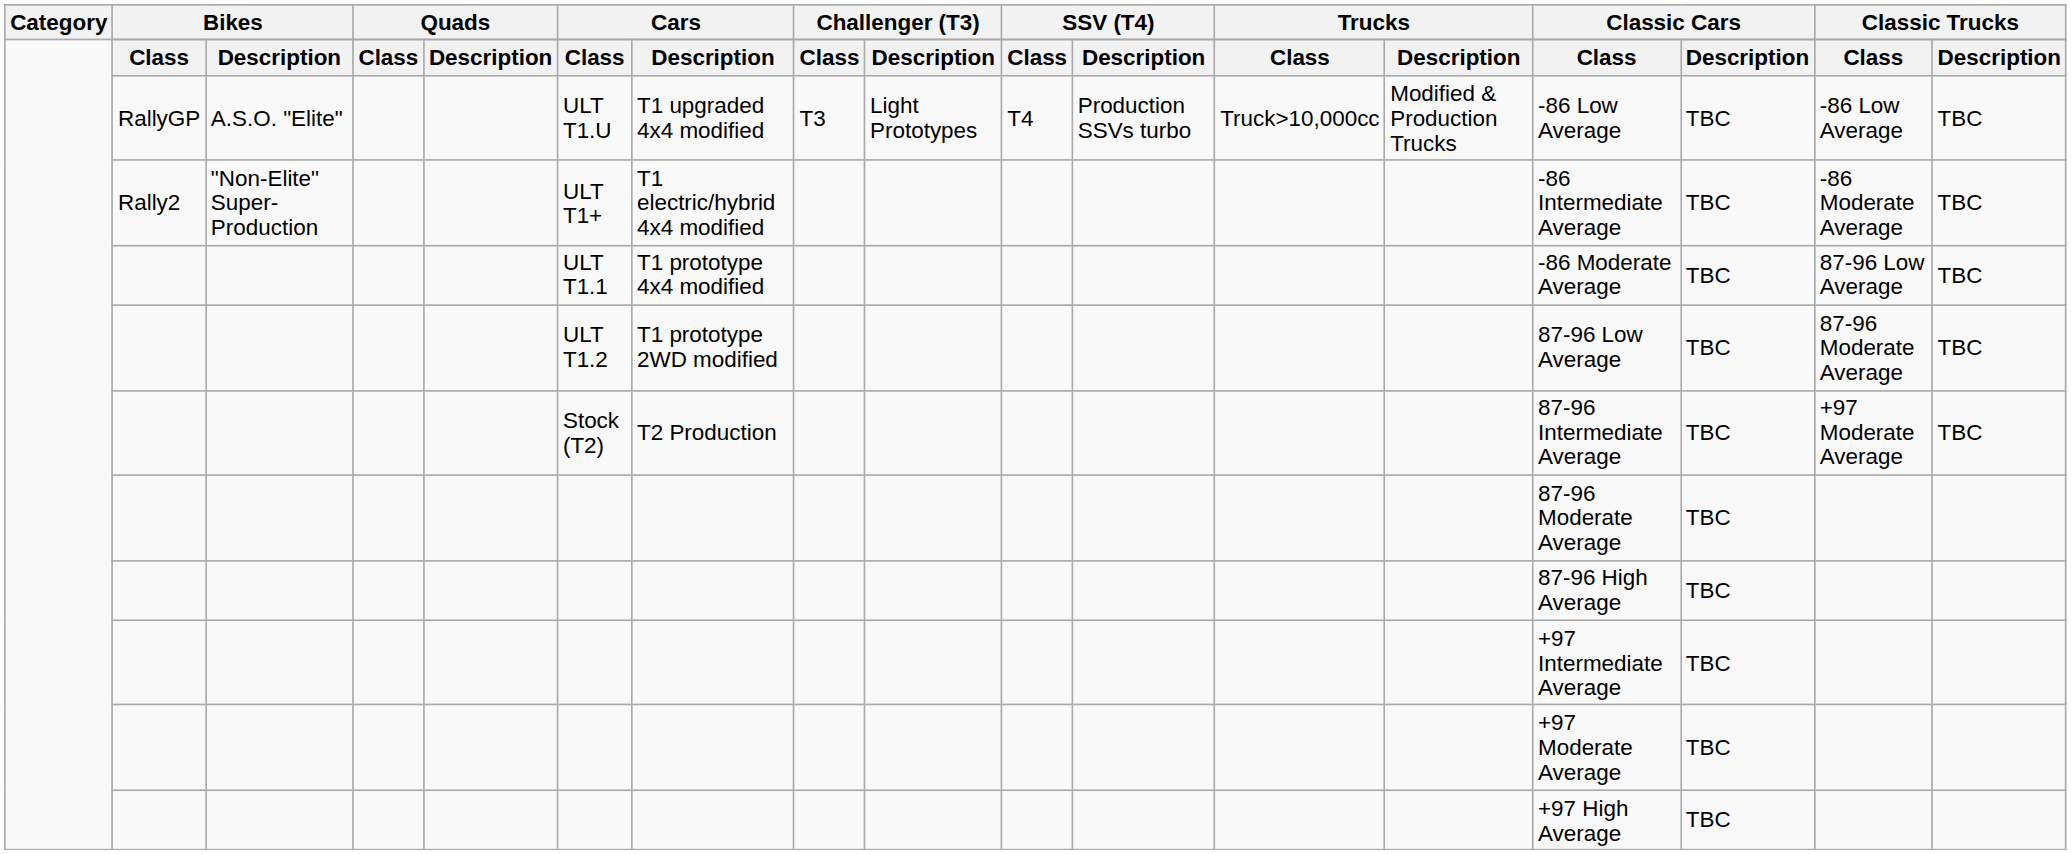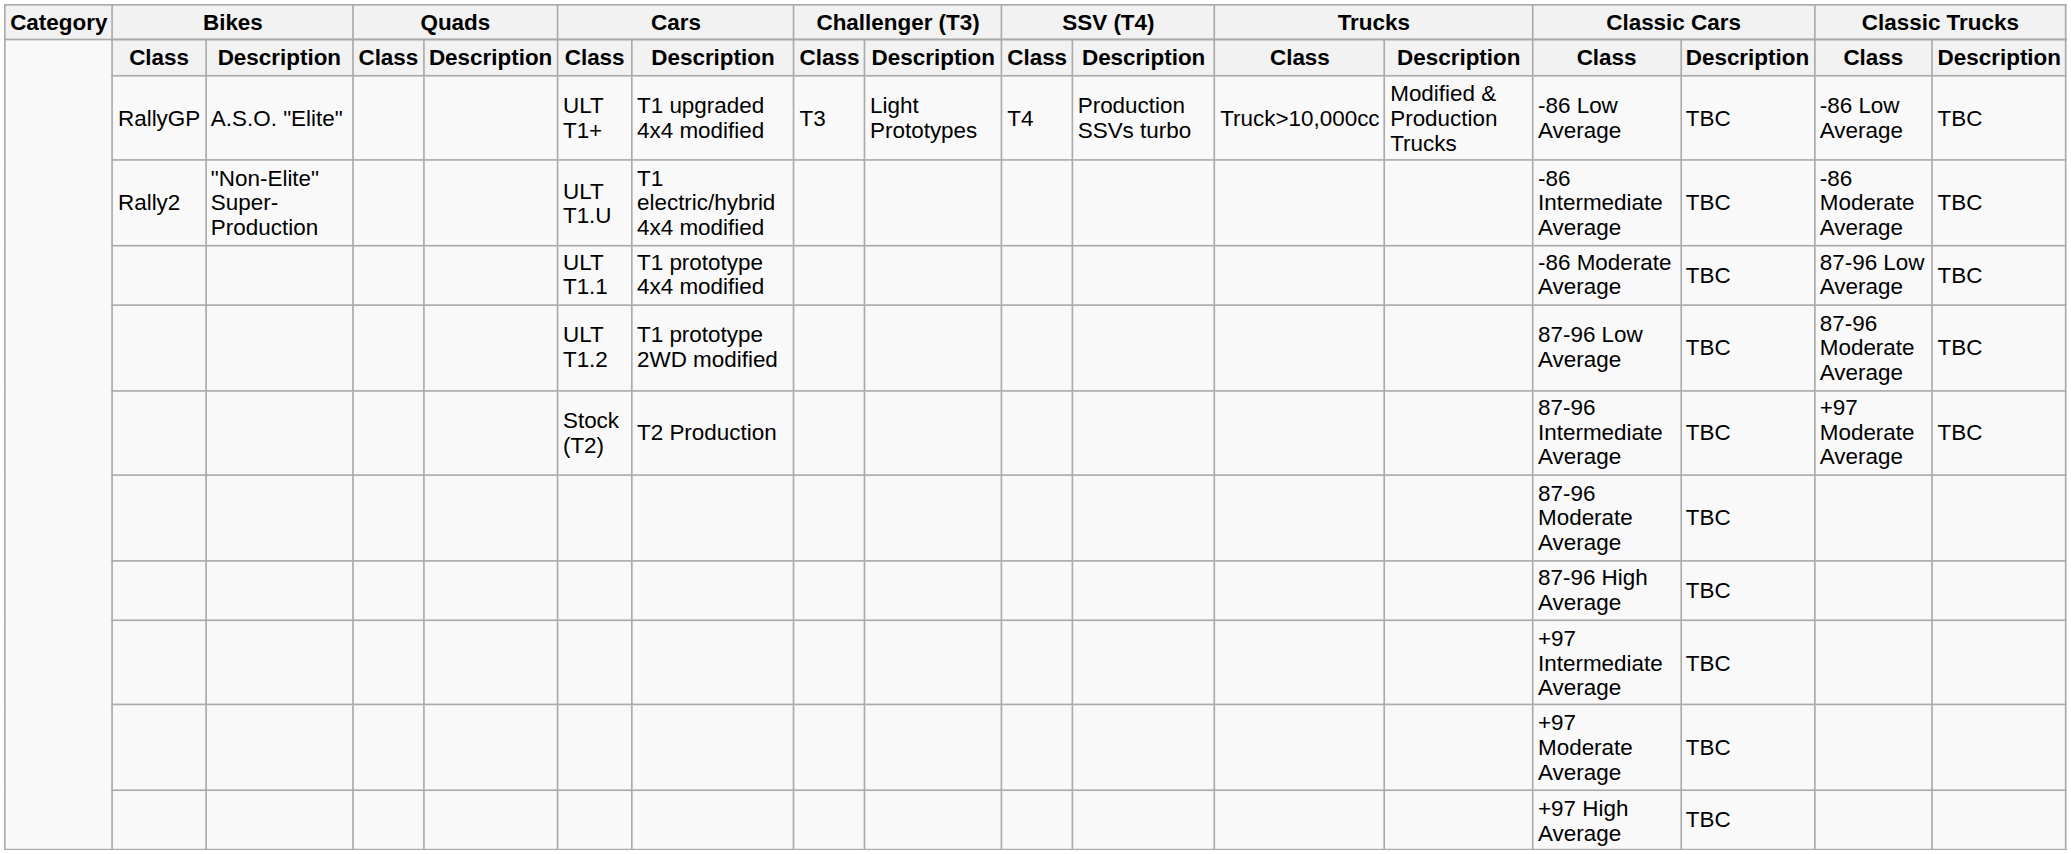RallyGP | column 6: ULT T1.U -> ULT T1+
Rally2 | column 6: ULT T1+ -> ULT T1.U
